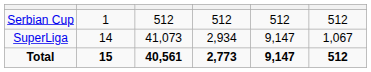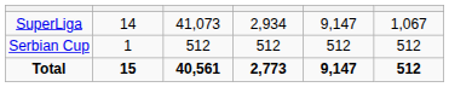rows swapped: SuperLiga <-> Serbian Cup
